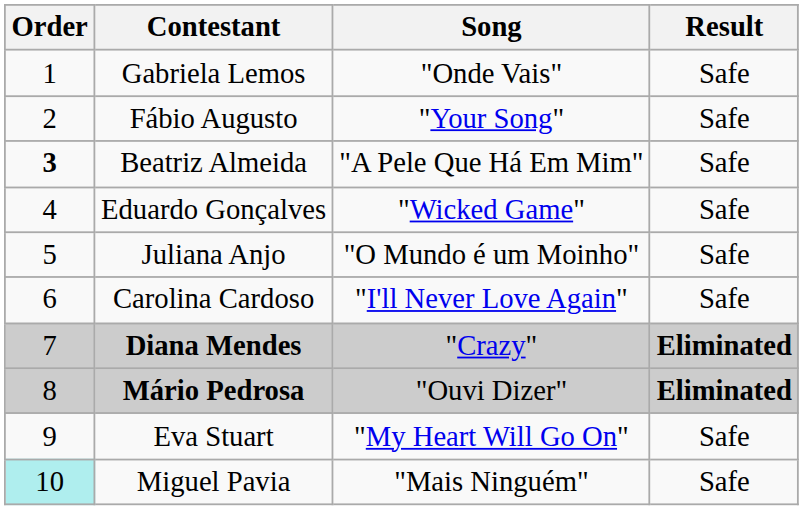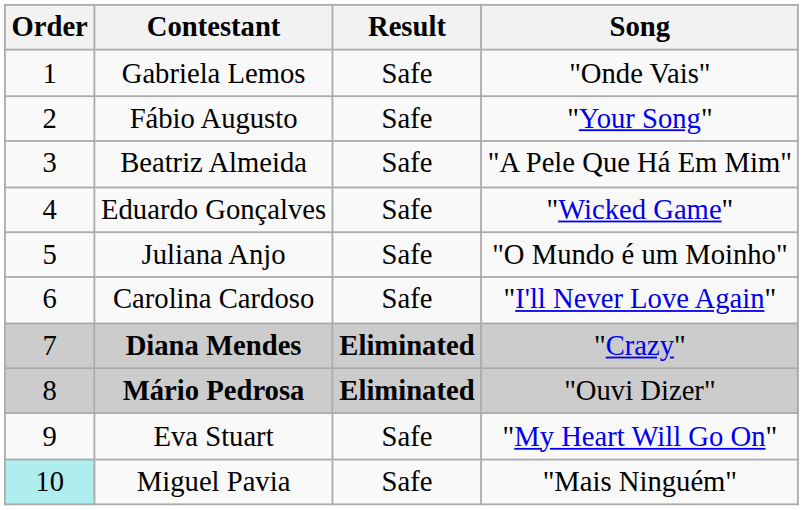columns swapped: Song <-> Result
Beatriz Almeida | Order: bold -> normal
